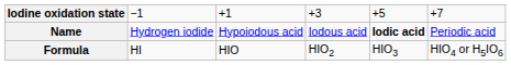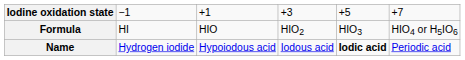rows swapped: Name <-> Formula
